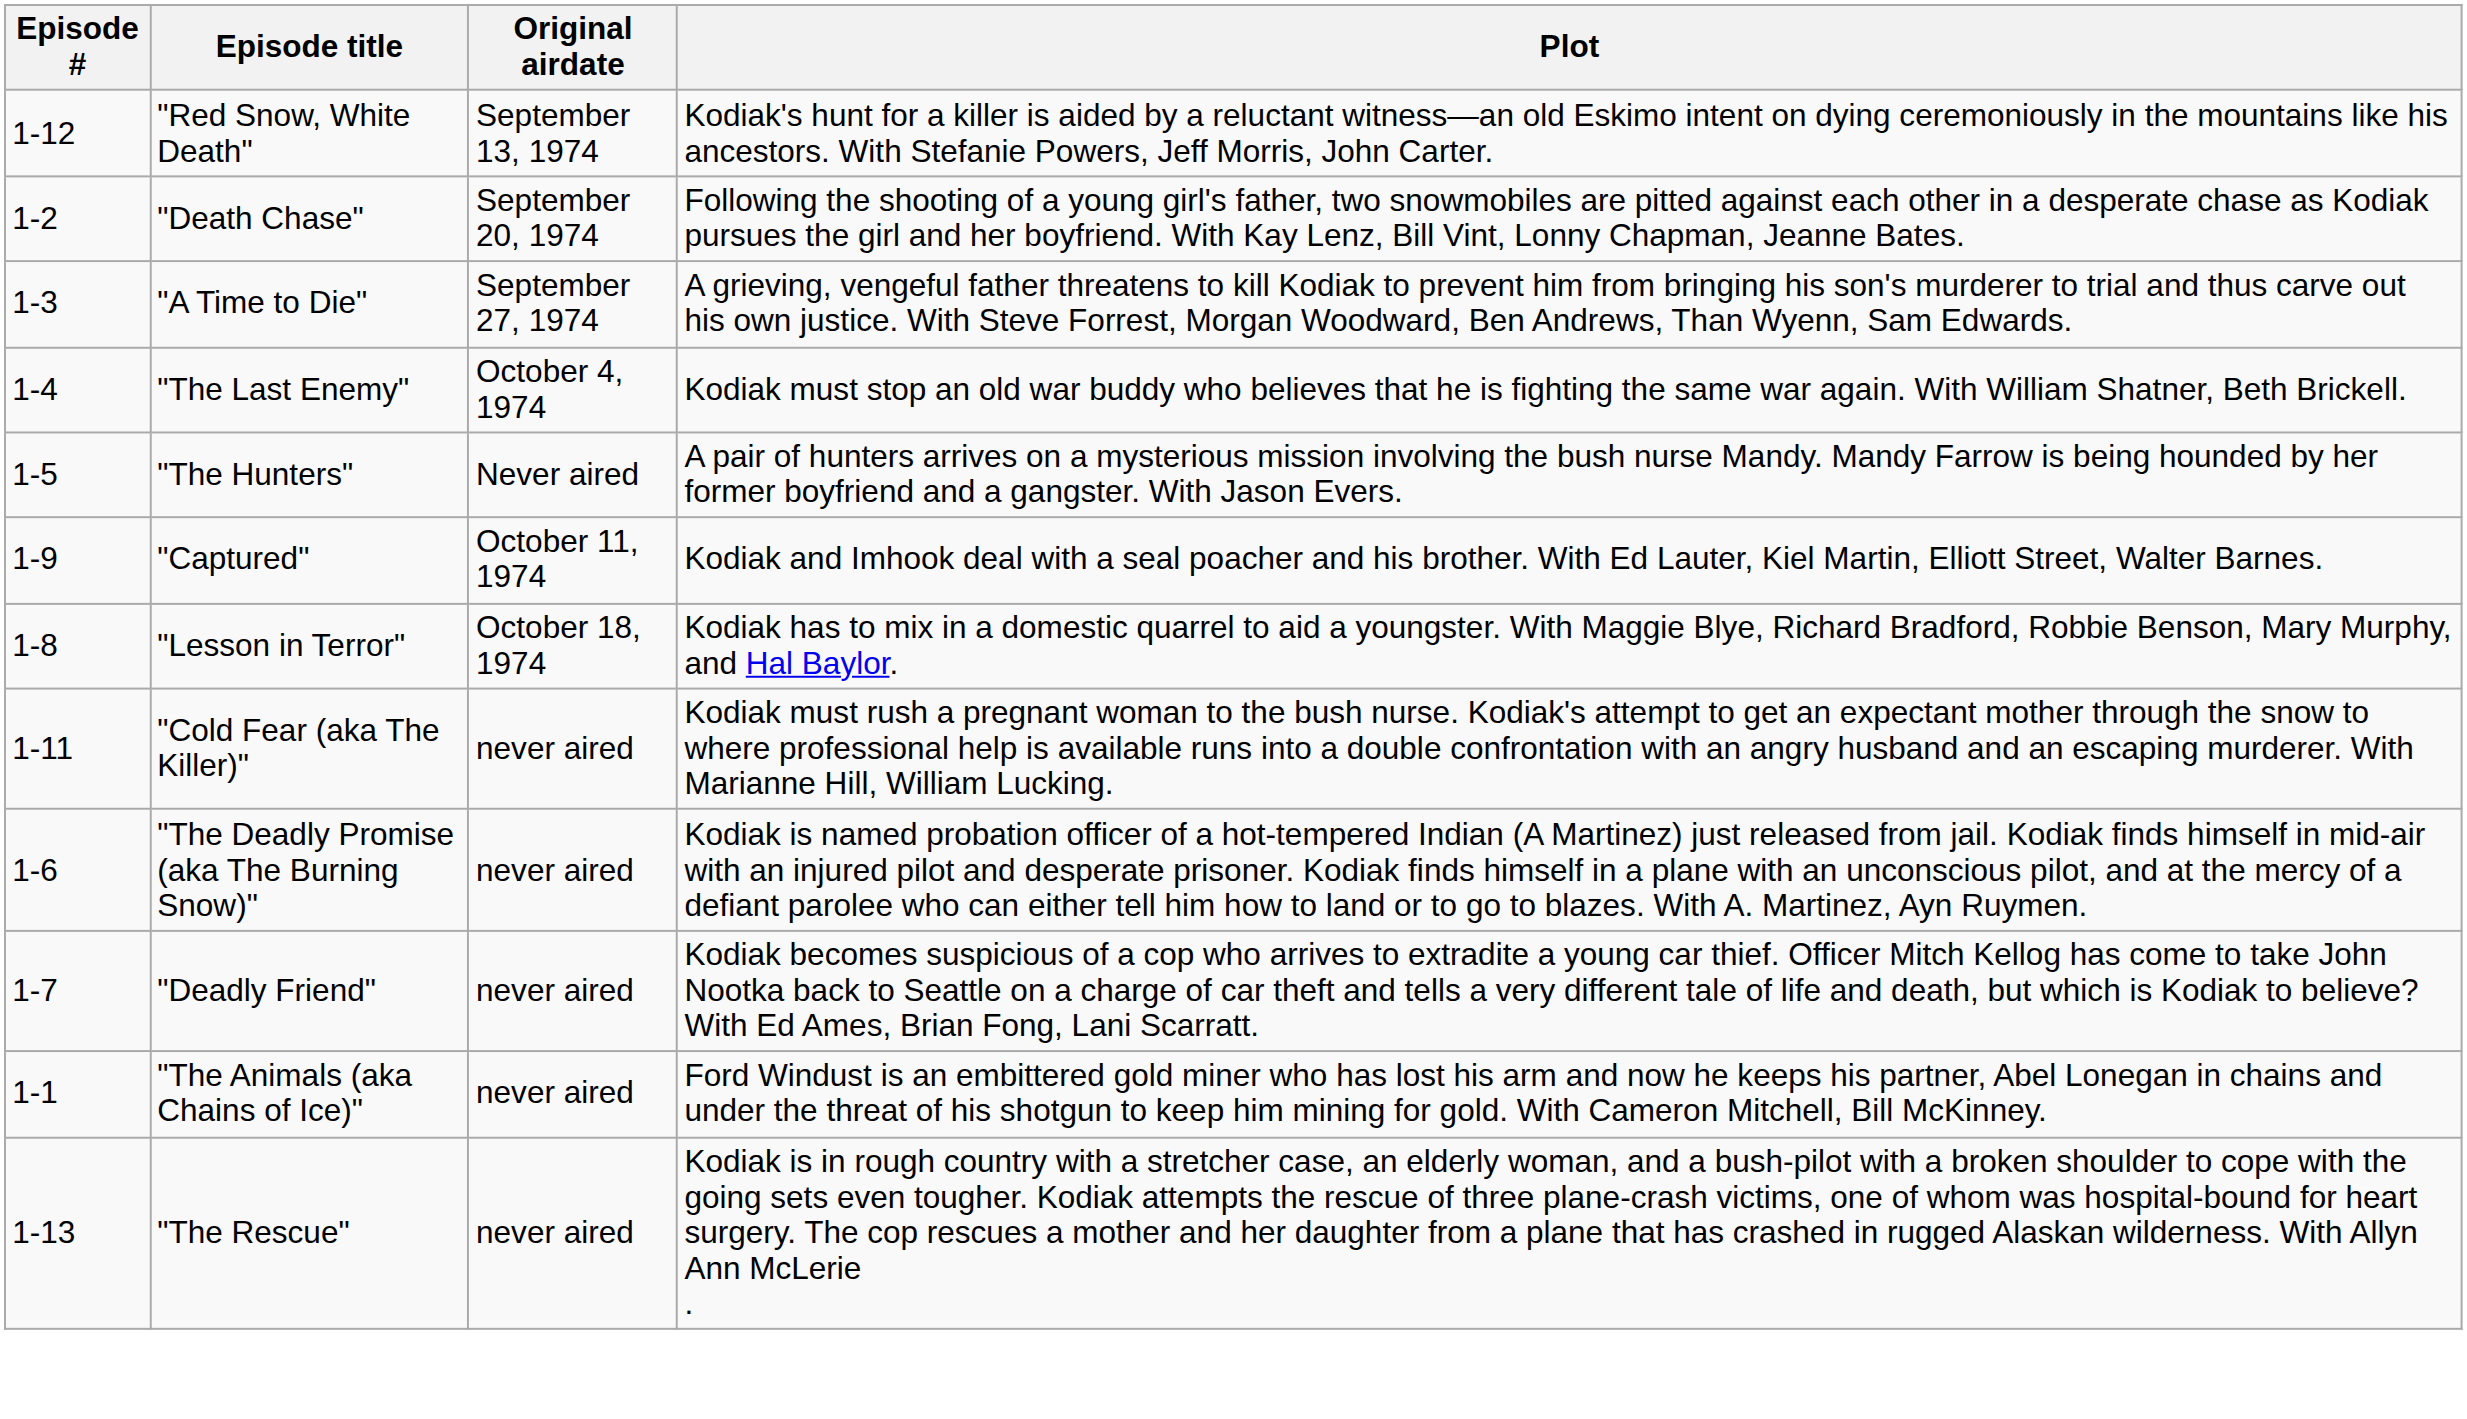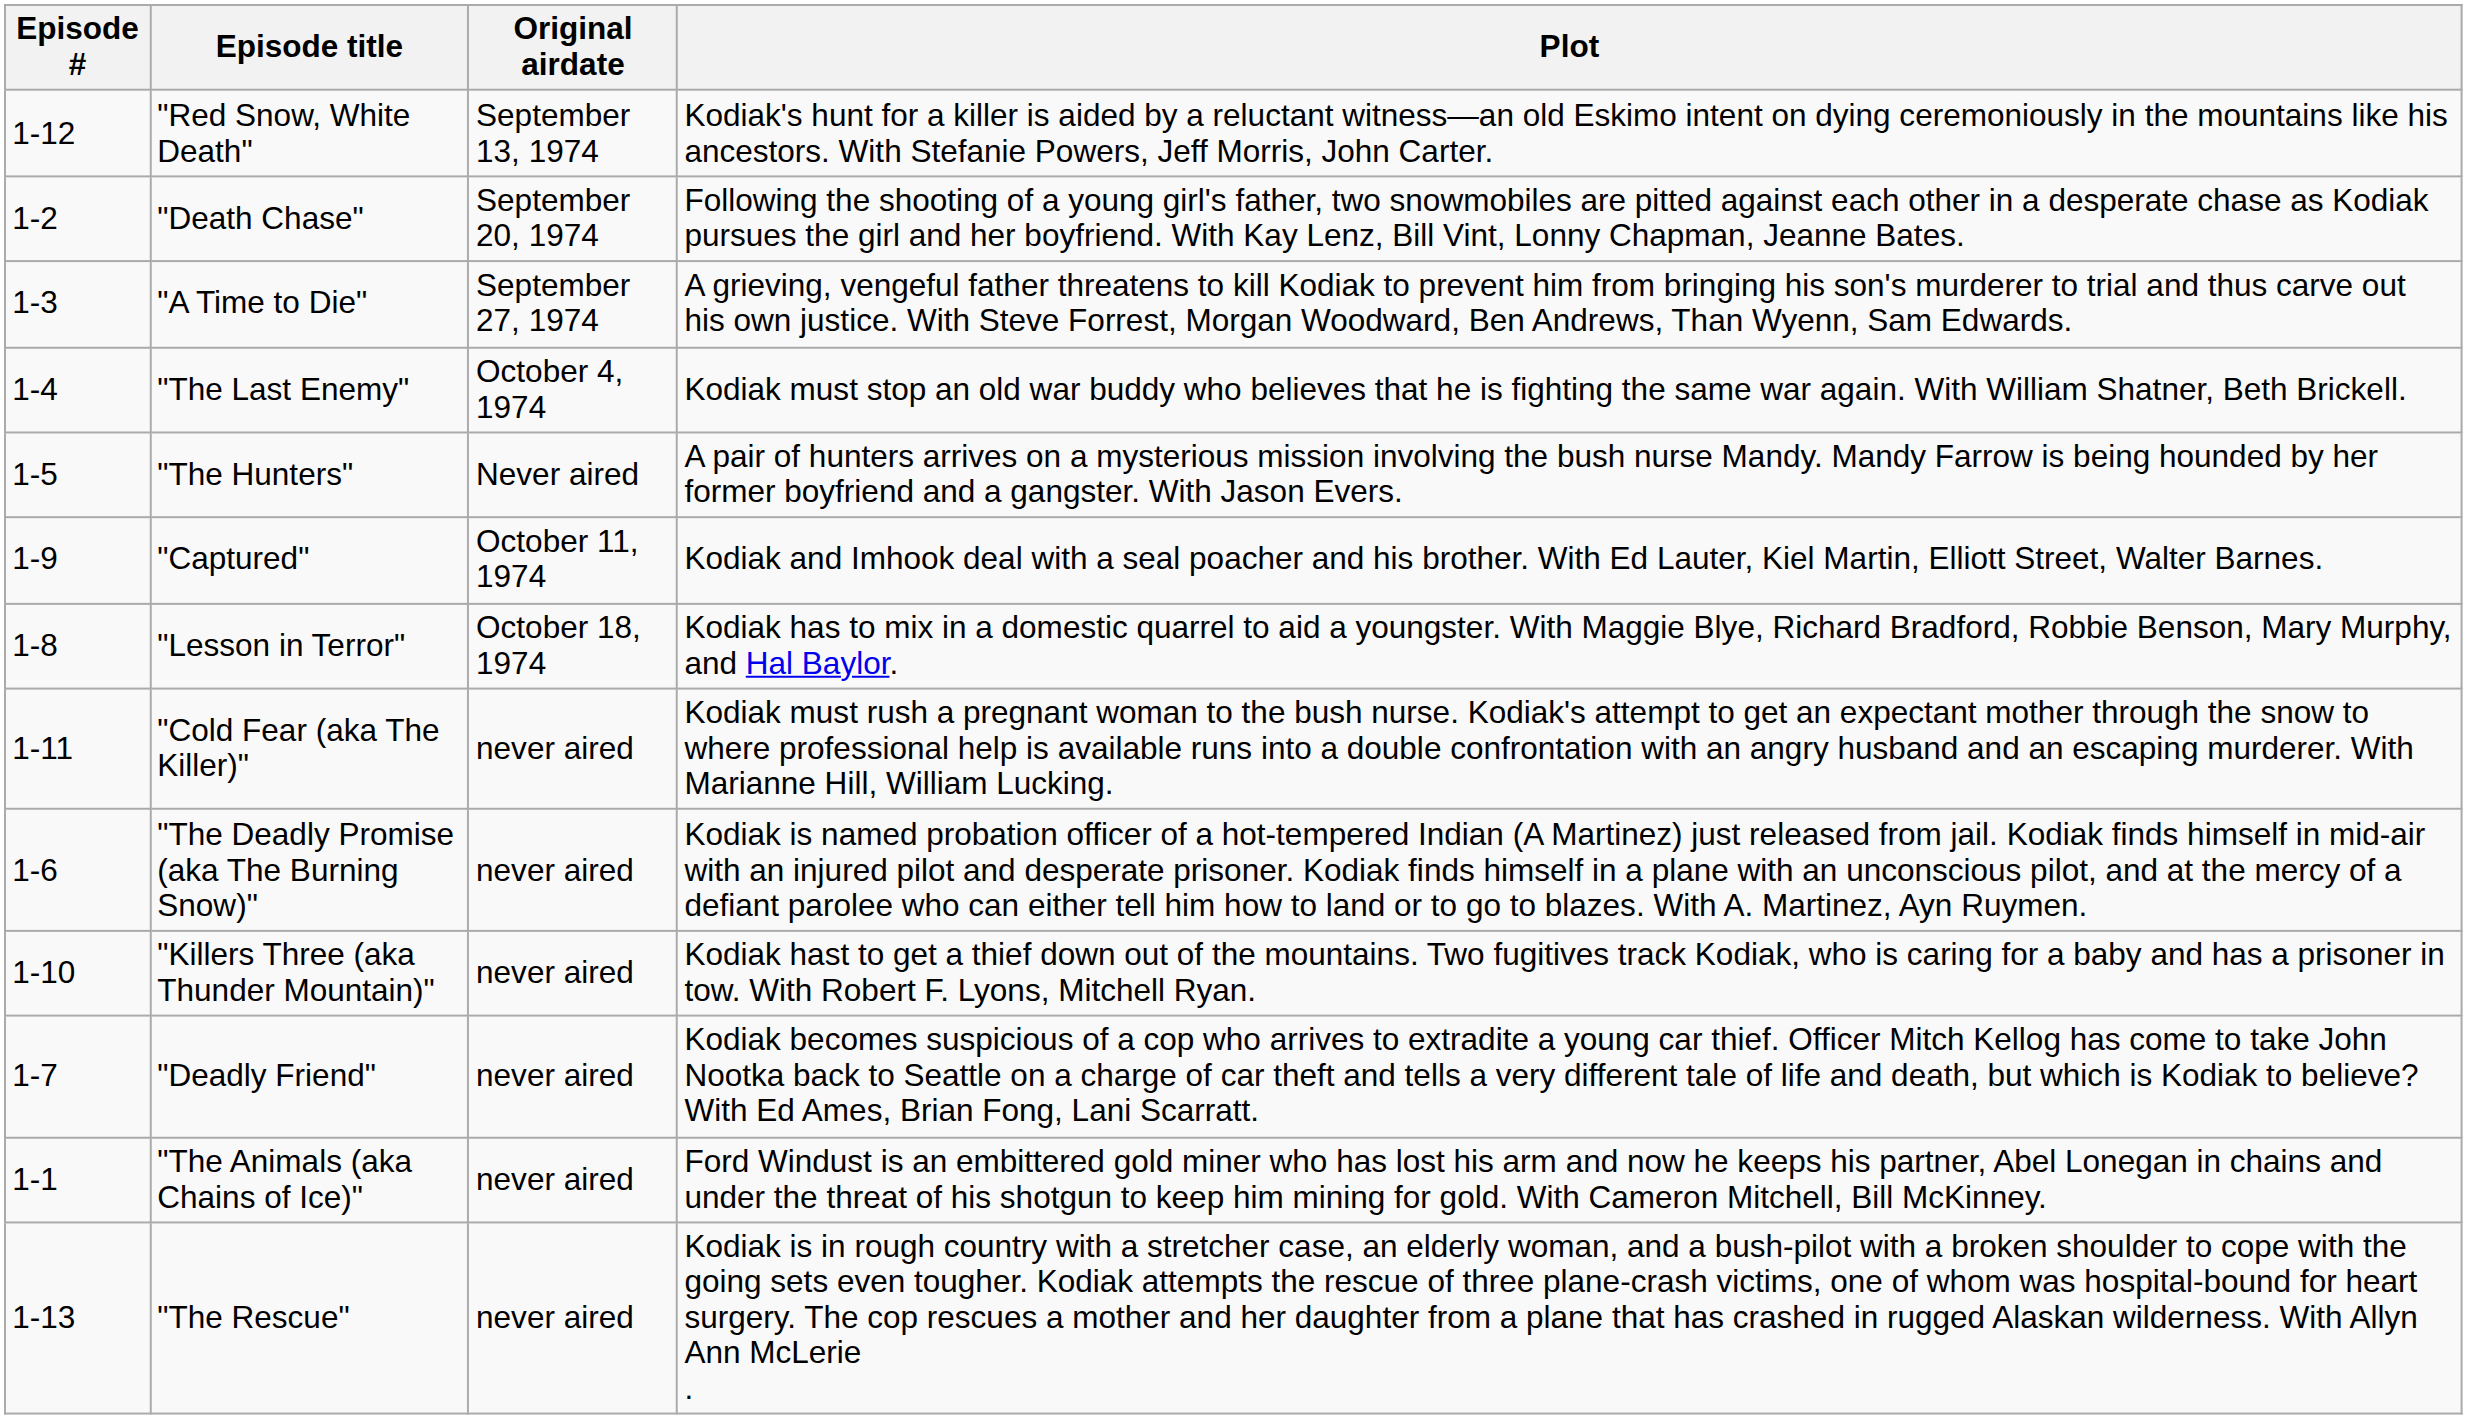+ row: 1-10 | "Killers Three (aka Thunder Mountain)" | never aired | Kodiak hast to get a thief down out of the mountains. Two fugitives track Kodiak, who is caring for a baby and has a prisoner in tow. With Robert F. Lyons, Mitchell Ryan.
